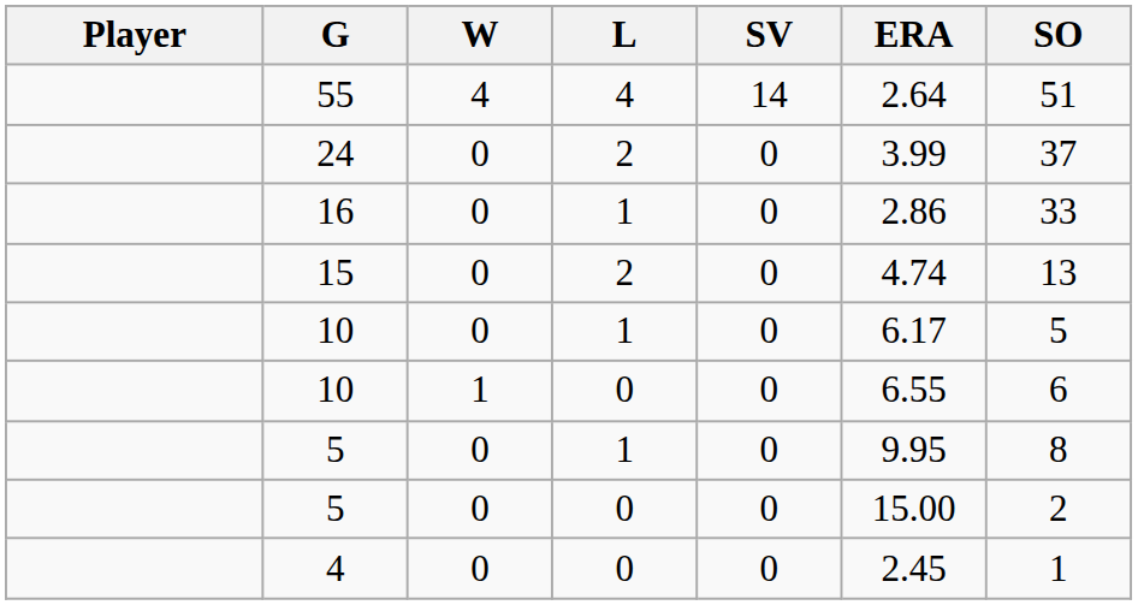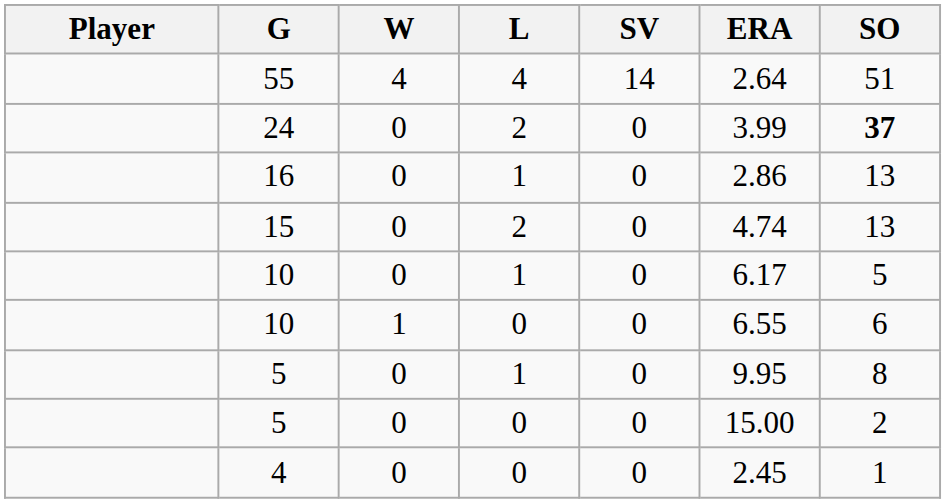24 | SO: normal -> bold
16 | SO: 33 -> 13
